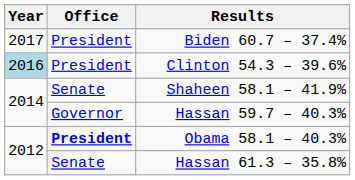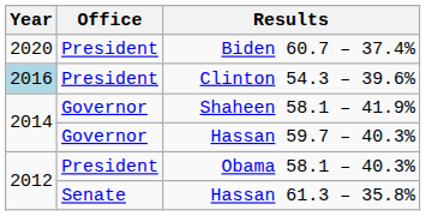Biden 60.7 – 37.4% | Year: 2017 -> 2020
Shaheen 58.1 – 41.9% | Office: Senate -> Governor
Obama 58.1 – 40.3% | Office: bold -> normal
